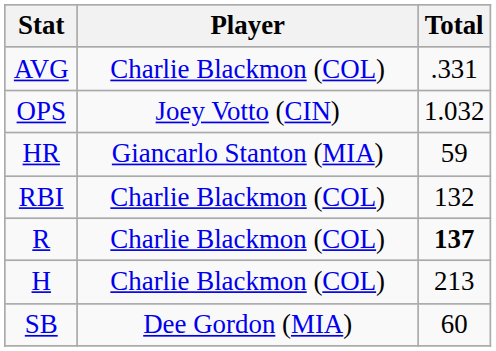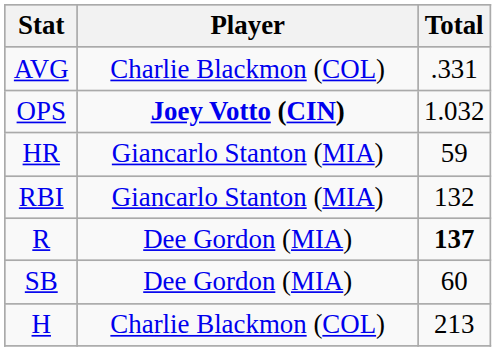OPS | Player: normal -> bold
RBI | Player: Charlie Blackmon (COL) -> Giancarlo Stanton (MIA)
R | Player: Charlie Blackmon (COL) -> Dee Gordon (MIA)
rows swapped: H <-> SB
